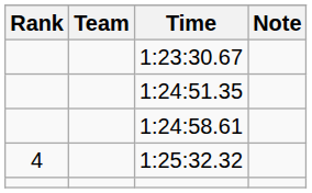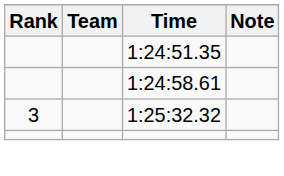- row: 1:23:30.67
1:25:32.32 | Rank: 4 -> 3
